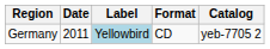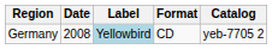Germany | Date: 2011 -> 2008
